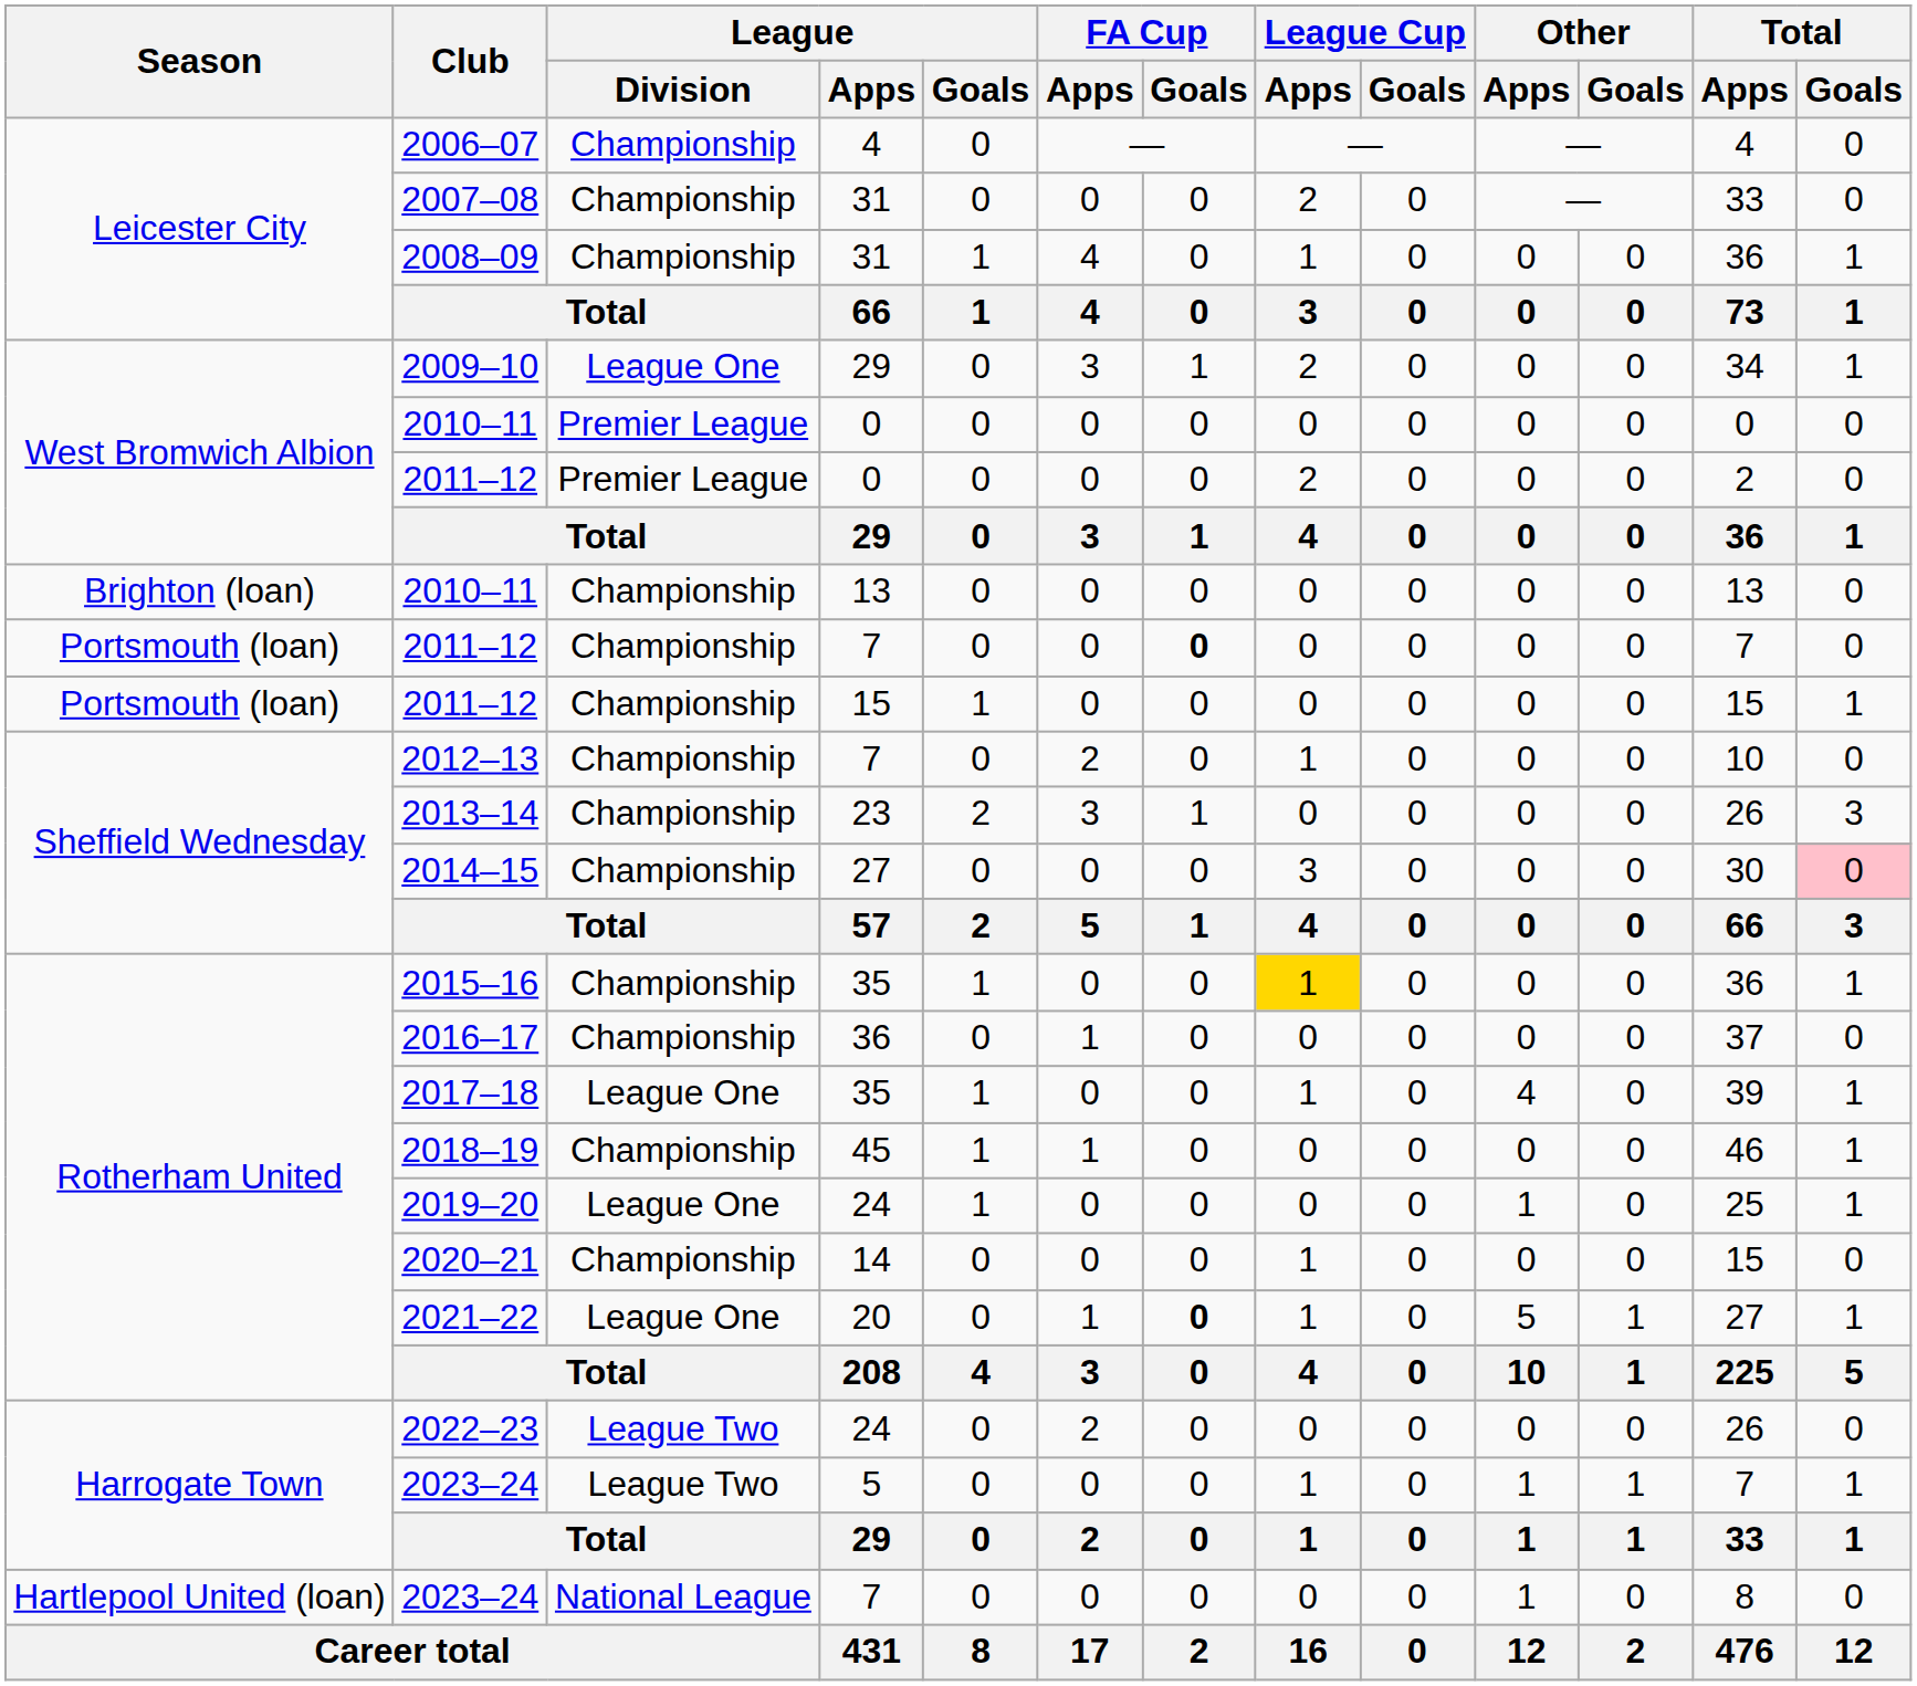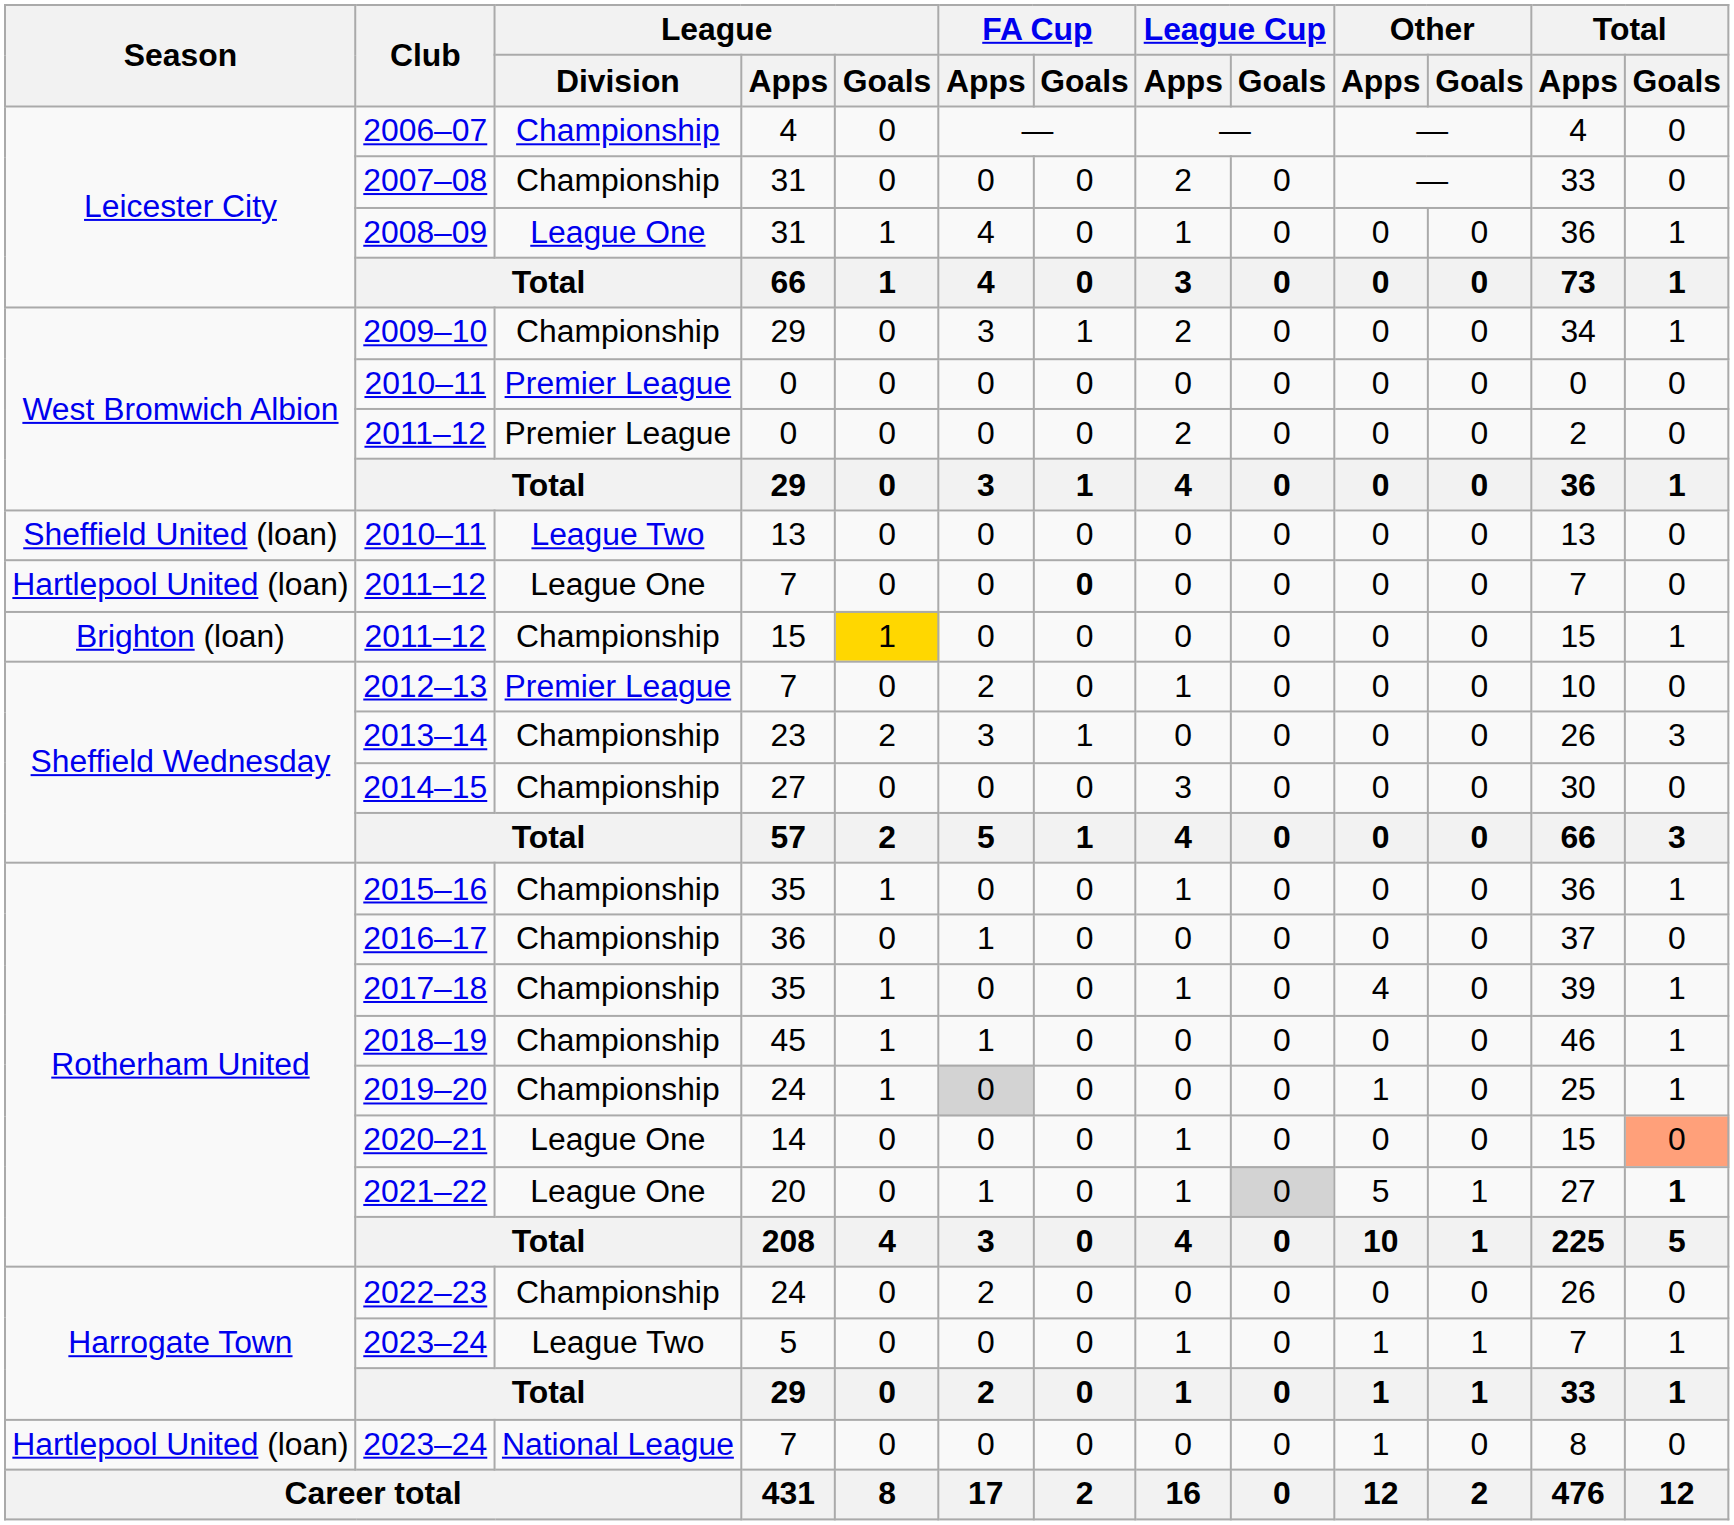2008–09 | League / Division: Championship -> League One
2009–10 | League / Division: League One -> Championship
2010–11 / 13 | Season: Brighton (loan) -> Sheffield United (loan)
2010–11 / 13 | League / Division: Championship -> League Two
2011–12 / 7 | Season: Portsmouth (loan) -> Hartlepool United (loan)
2011–12 / 7 | League / Division: Championship -> League One
2011–12 / 15 | Season: Portsmouth (loan) -> Brighton (loan)
2011–12 / 15 | League / Goals: no background -> gold background
2012–13 | League / Division: Championship -> Premier League
2014–15 | Total / Goals: pink background -> no background
2015–16 | League Cup / Apps: gold background -> no background
2017–18 | League / Division: League One -> Championship
2019–20 | League / Division: League One -> Championship
2019–20 | FA Cup / Apps: no background -> lightgrey background
2020–21 | League / Division: Championship -> League One
2020–21 | Total / Goals: no background -> lightsalmon background
2021–22 | FA Cup / Goals: bold -> normal
2021–22 | League Cup / Goals: no background -> lightgrey background
2021–22 | Total / Goals: normal -> bold
2022–23 | League / Division: League Two -> Championship
